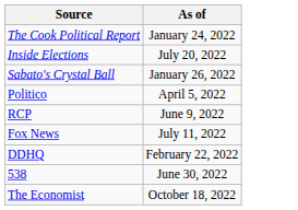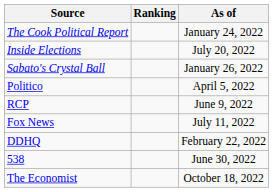+ column: Ranking
